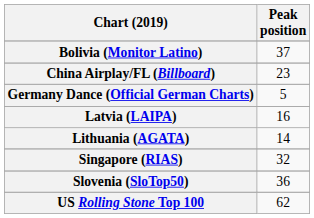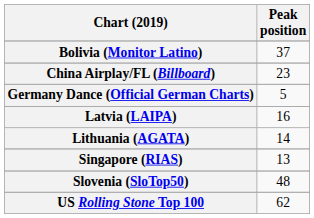Singapore (RIAS) | Peak position: 32 -> 13
Slovenia (SloTop50) | Peak position: 36 -> 48
